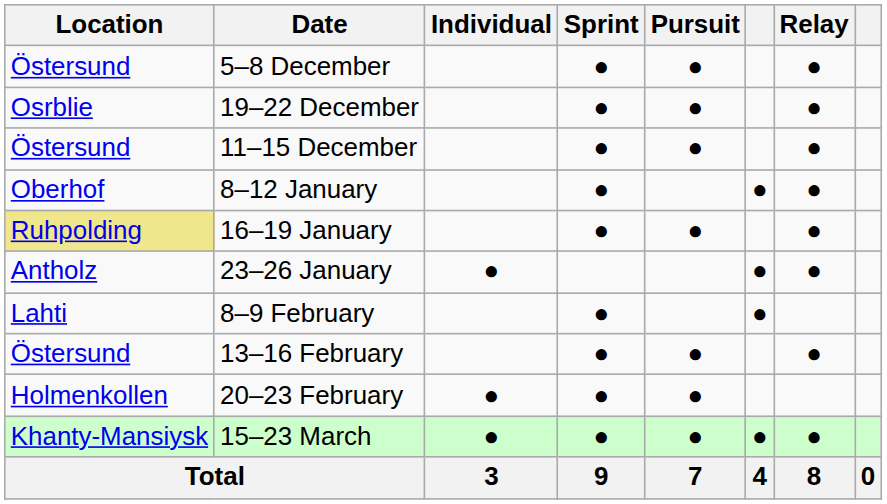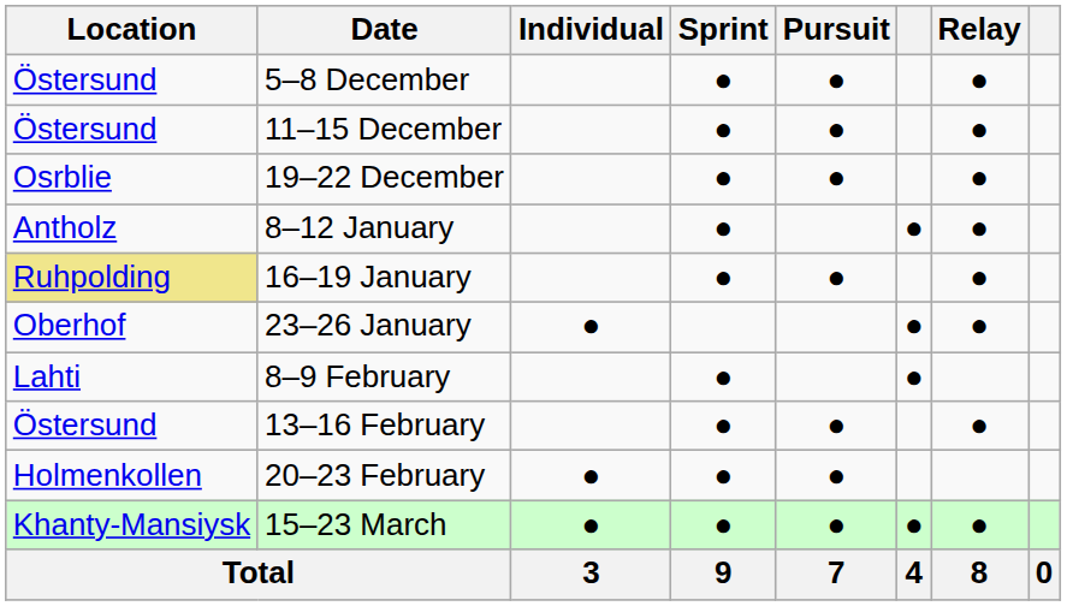rows swapped: 11–15 December <-> 19–22 December
8–12 January | Location: Oberhof -> Antholz
23–26 January | Location: Antholz -> Oberhof
